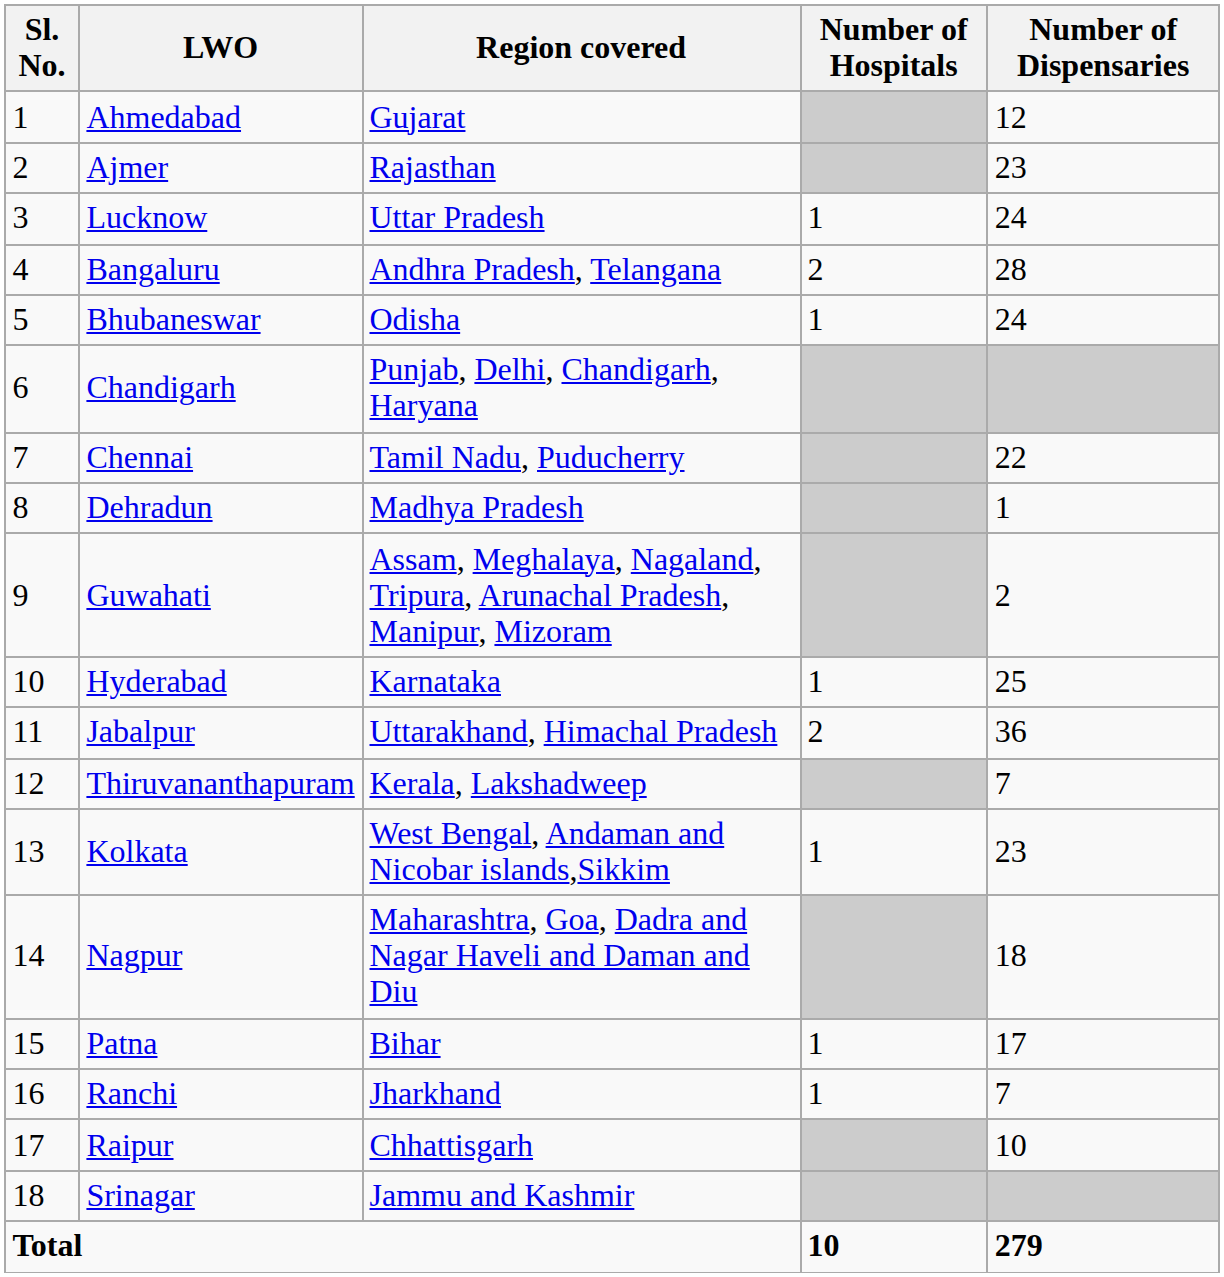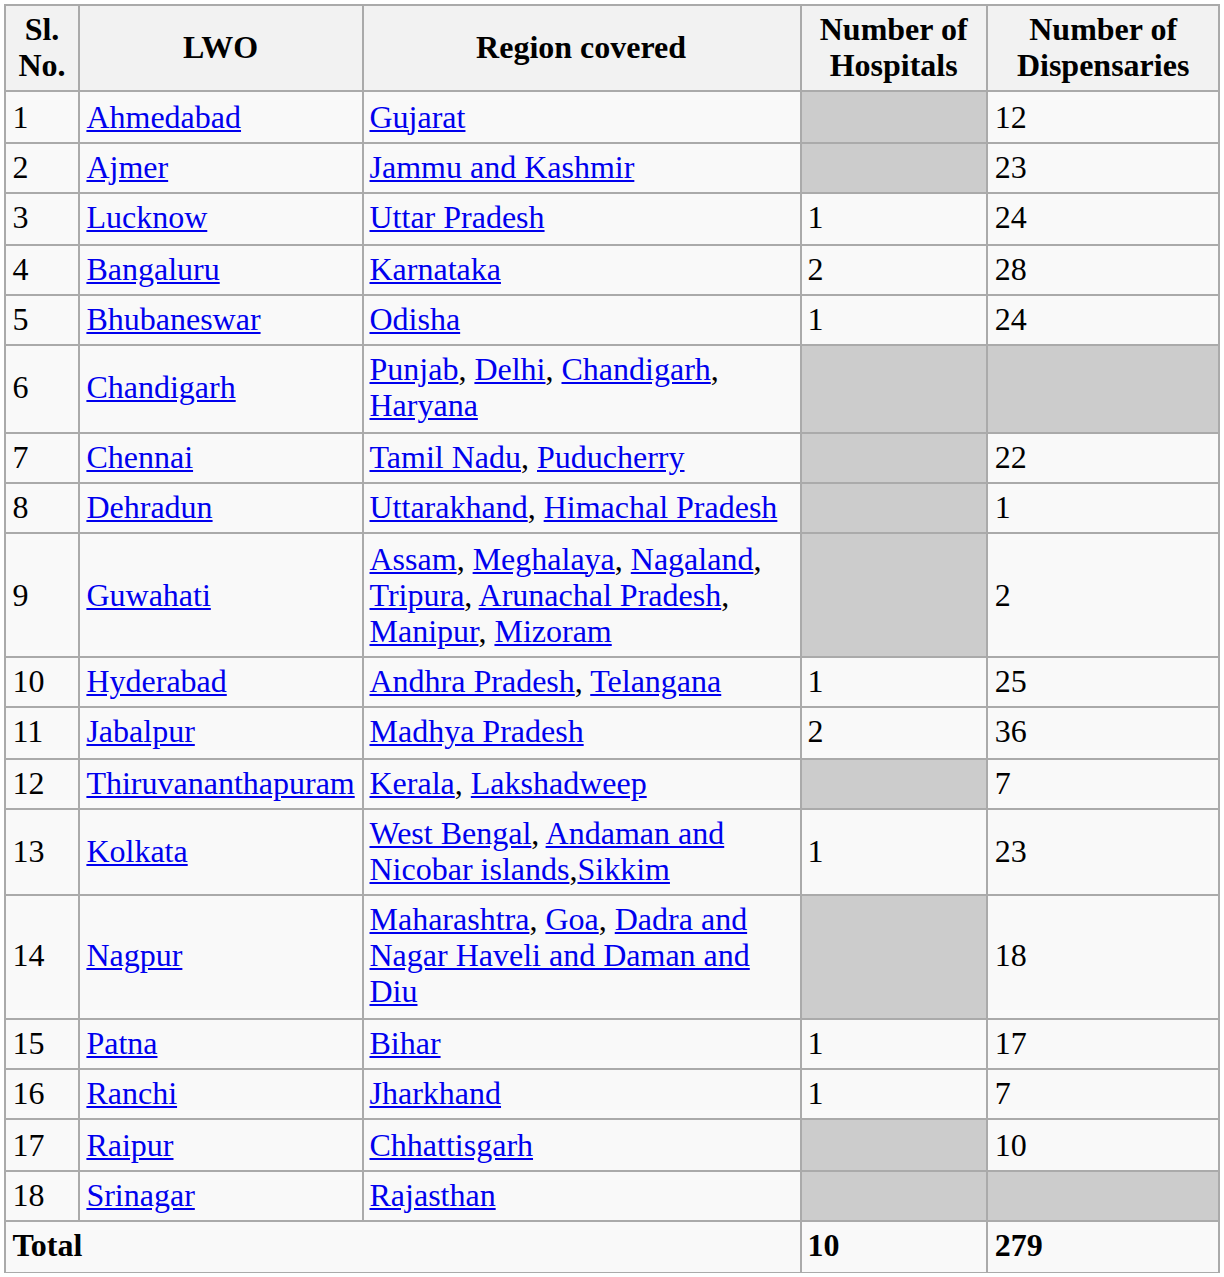Ajmer | Region covered: Rajasthan -> Jammu and Kashmir
Bangaluru | Region covered: Andhra Pradesh, Telangana -> Karnataka
Dehradun | Region covered: Madhya Pradesh -> Uttarakhand, Himachal Pradesh
Hyderabad | Region covered: Karnataka -> Andhra Pradesh, Telangana
Jabalpur | Region covered: Uttarakhand, Himachal Pradesh -> Madhya Pradesh
Srinagar | Region covered: Jammu and Kashmir -> Rajasthan
